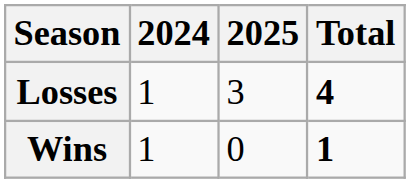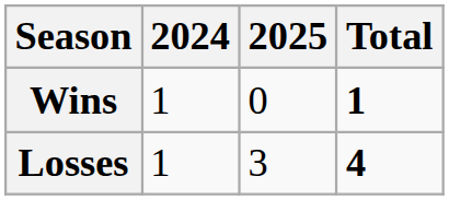rows swapped: Wins <-> Losses
